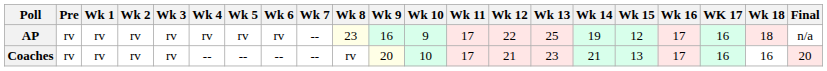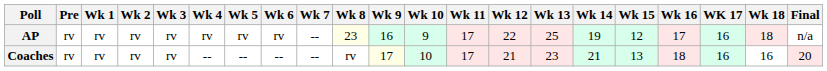Coaches | Wk 9: 20 -> 17
Coaches | Wk 16: 17 -> 18
